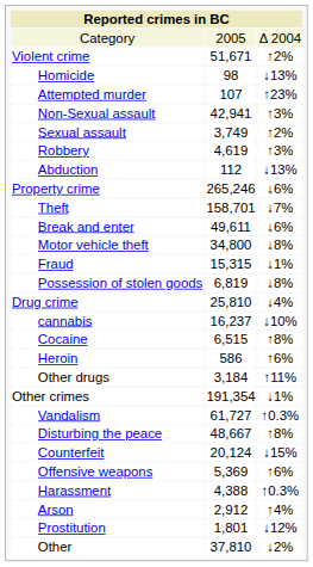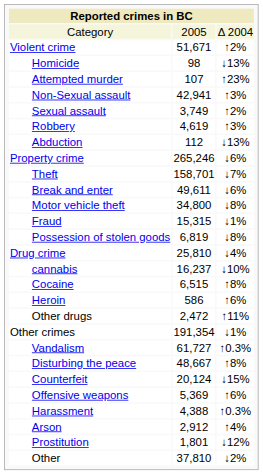Other drugs | column 2: 3,184 -> 2,472
